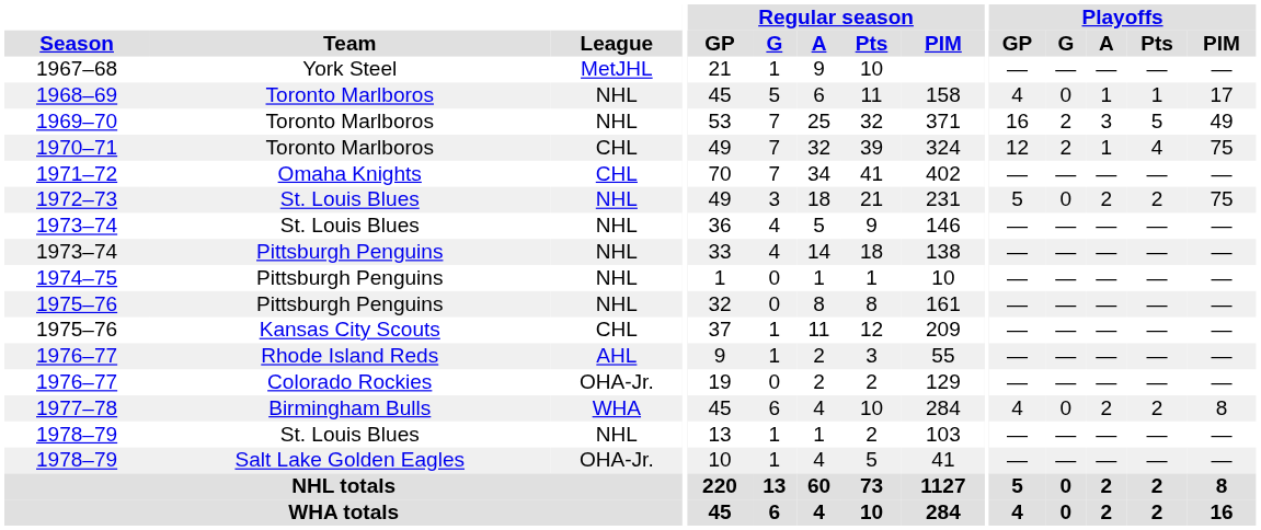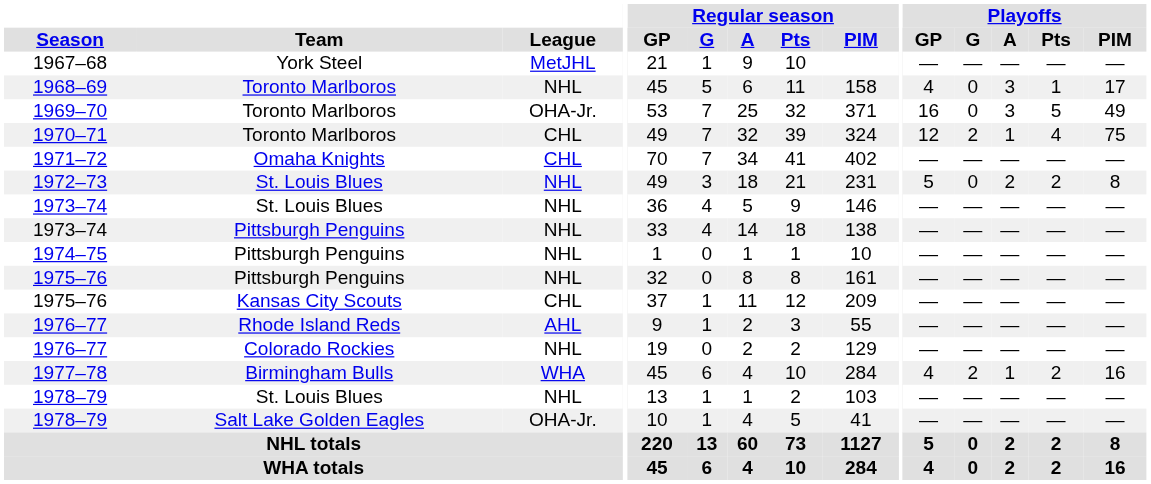1968–69 | Playoffs / A: 1 -> 3
1969–70 | League: NHL -> OHA-Jr.
1969–70 | Playoffs / G: 2 -> 0
1972–73 | Playoffs / PIM: 75 -> 8
1976–77 / Colorado Rockies | League: OHA-Jr. -> NHL
1977–78 | Playoffs / G: 0 -> 2
1977–78 | Playoffs / A: 2 -> 1
1977–78 | Playoffs / PIM: 8 -> 16
